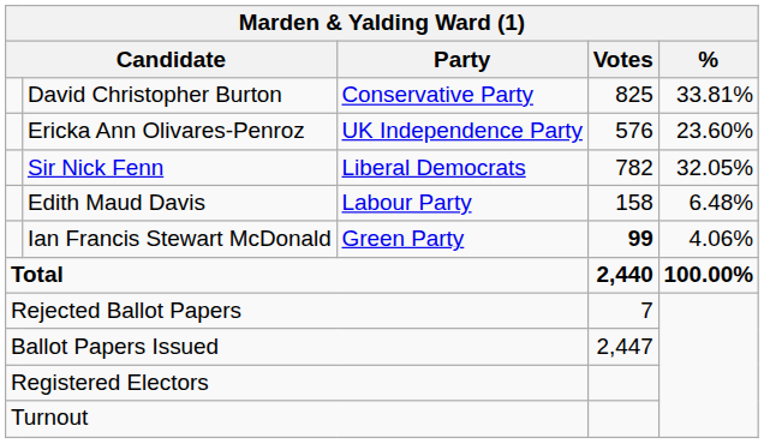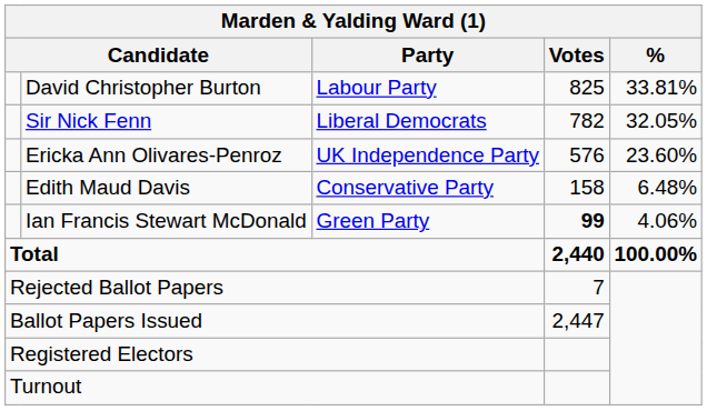David Christopher Burton | Party: Conservative Party -> Labour Party
rows swapped: Sir Nick Fenn <-> Ericka Ann Olivares-Penroz
Edith Maud Davis | Party: Labour Party -> Conservative Party
